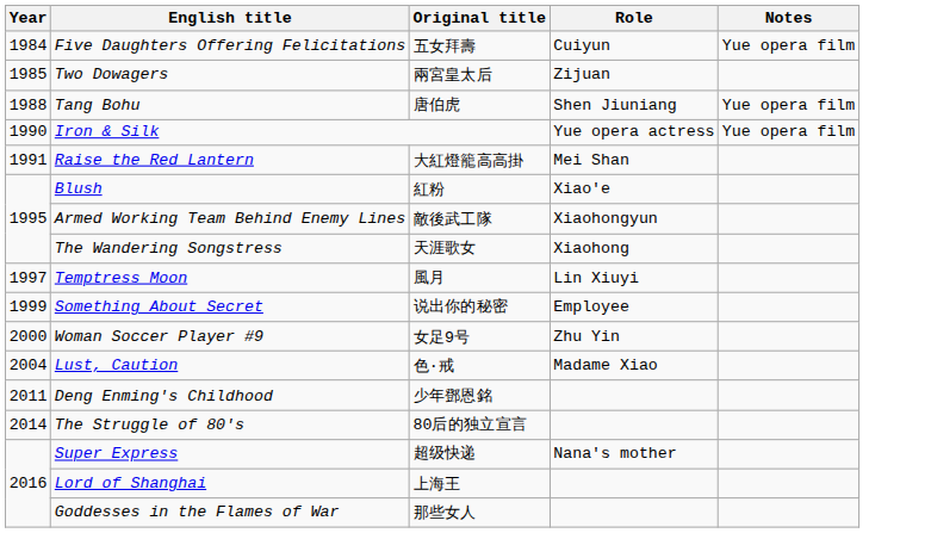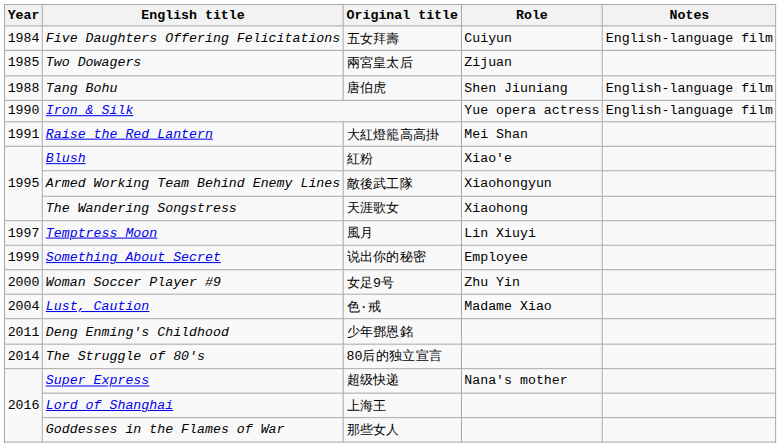Five Daughters Offering Felicitations | Notes: Yue opera film -> English-language film
Tang Bohu | Notes: Yue opera film -> English-language film
Iron & Silk | Notes: Yue opera film -> English-language film
